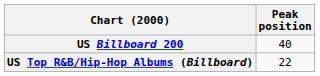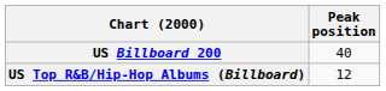US Top R&B/Hip-Hop Albums (Billboard) | Peak position: 22 -> 12
